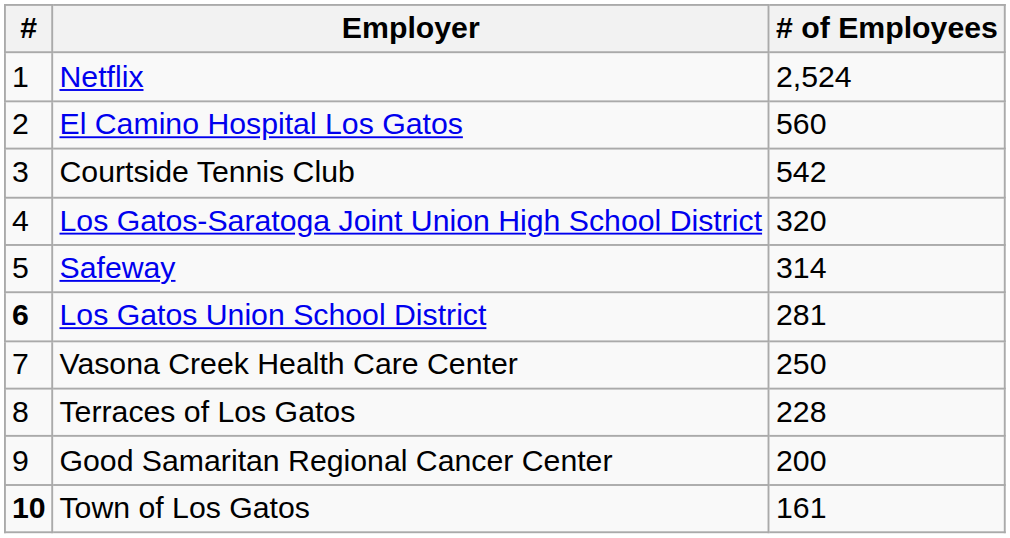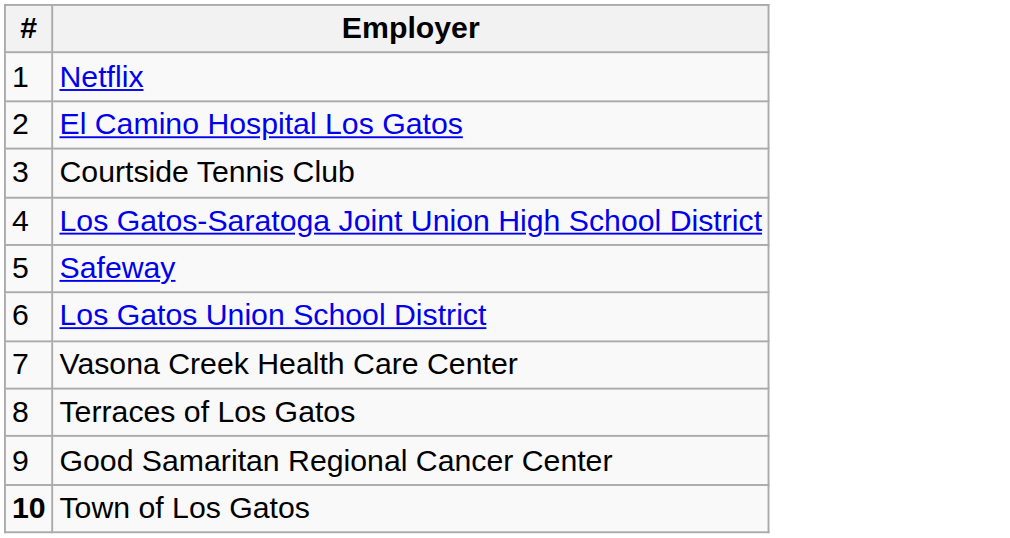- column: # of Employees | 2,524 | 560 | 542 | 320 | 314 | 281 | 250 | 228 | 200 | 161
Los Gatos Union School District | #: bold -> normal
